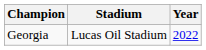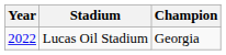columns swapped: Year <-> Champion
